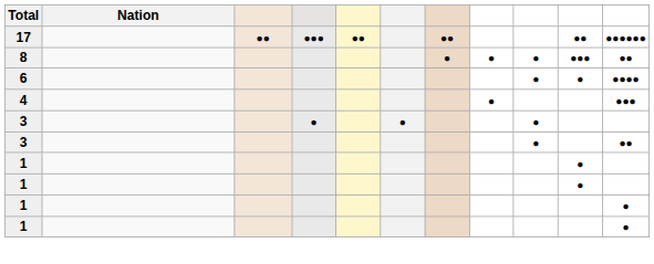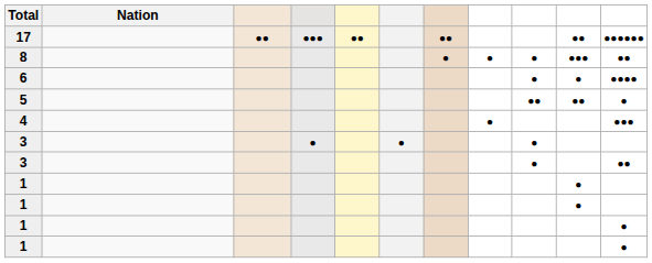+ row: 5 | ●● | ●● | ●
